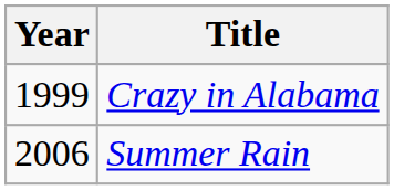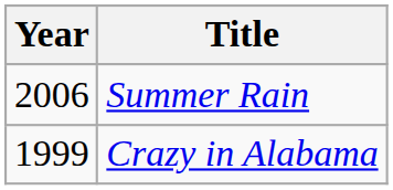rows swapped: Crazy in Alabama <-> Summer Rain
